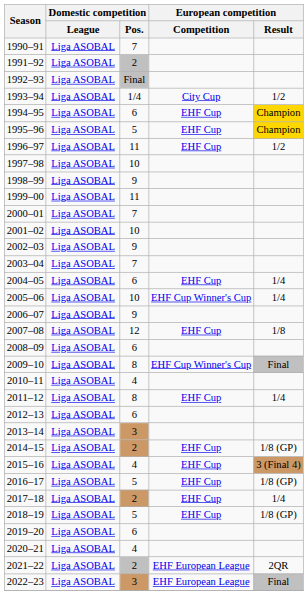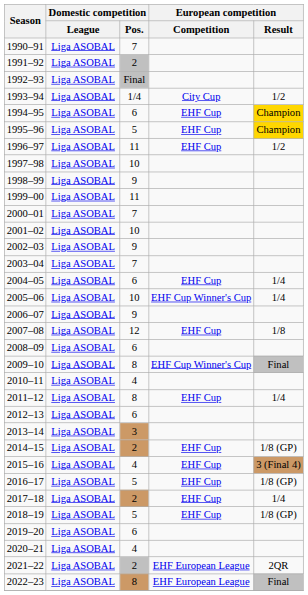2022–23 | Domestic competition / Pos.: 3 -> 8
